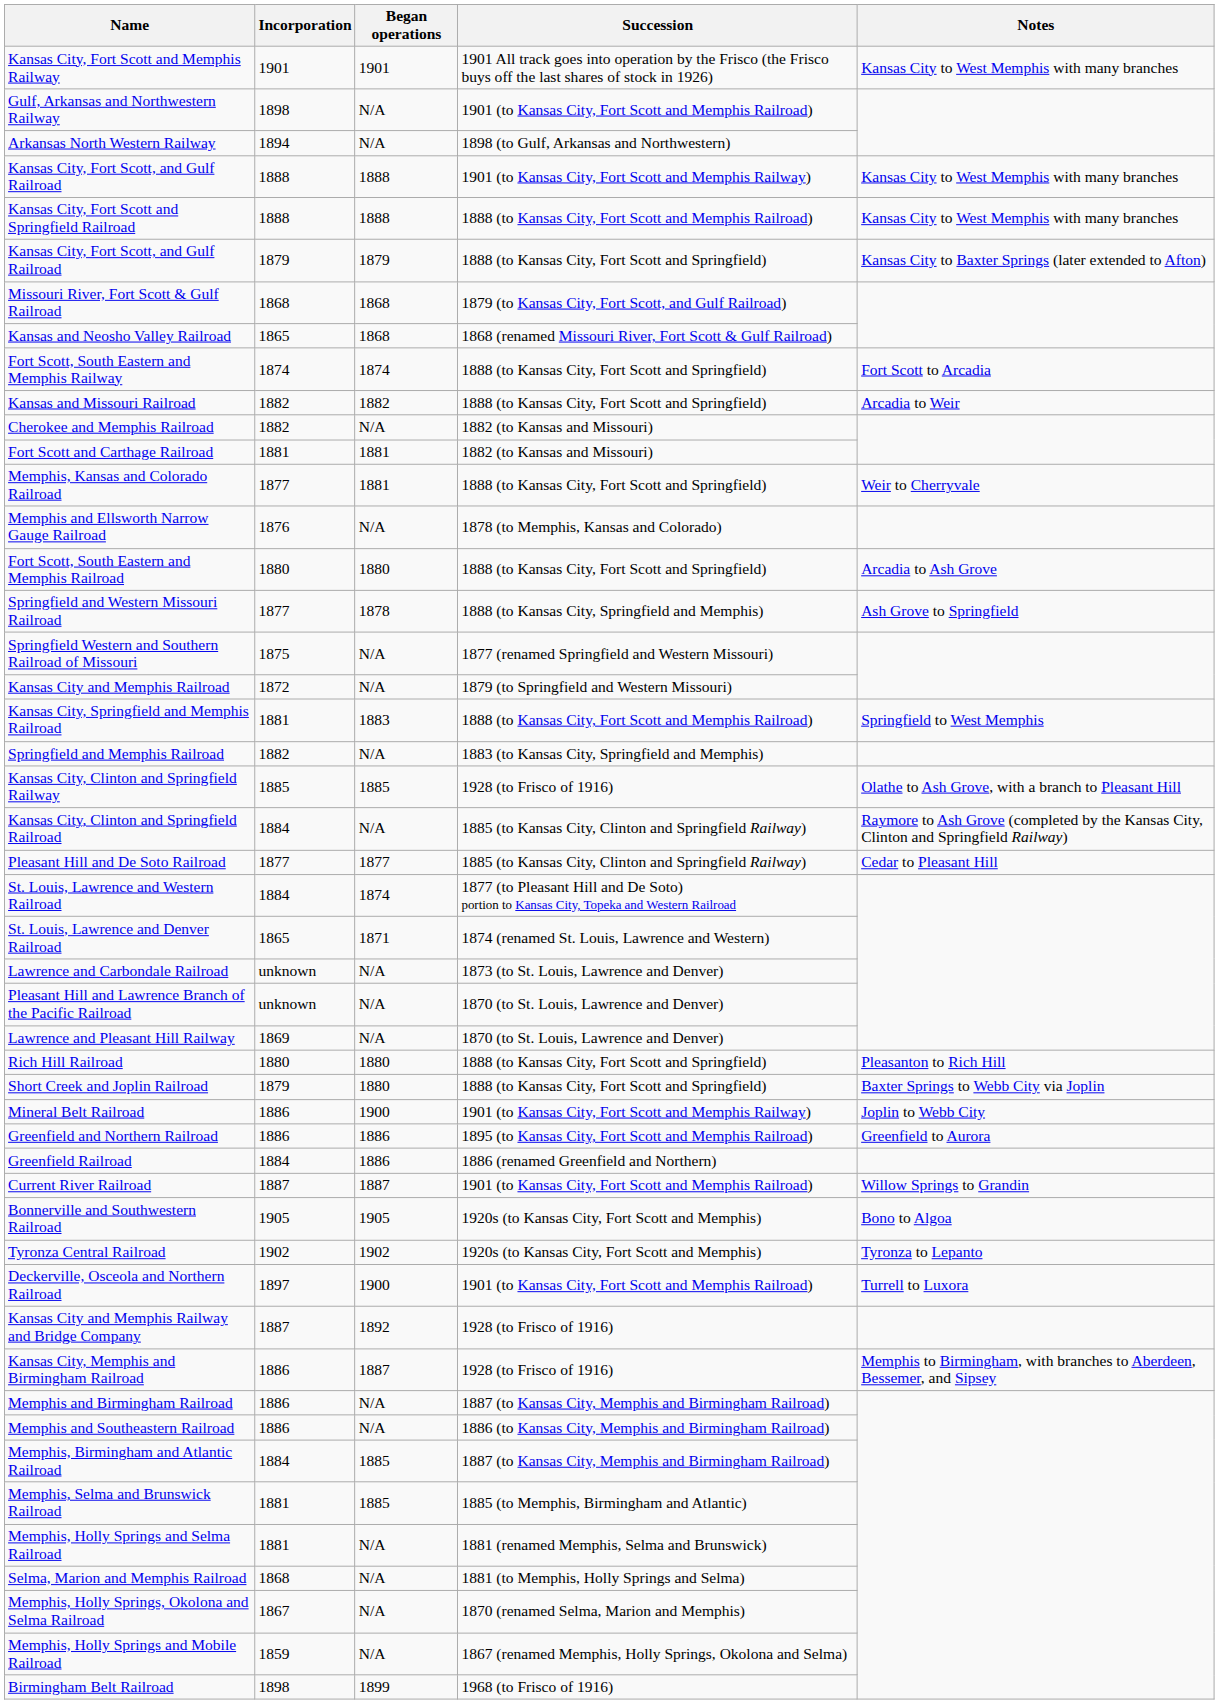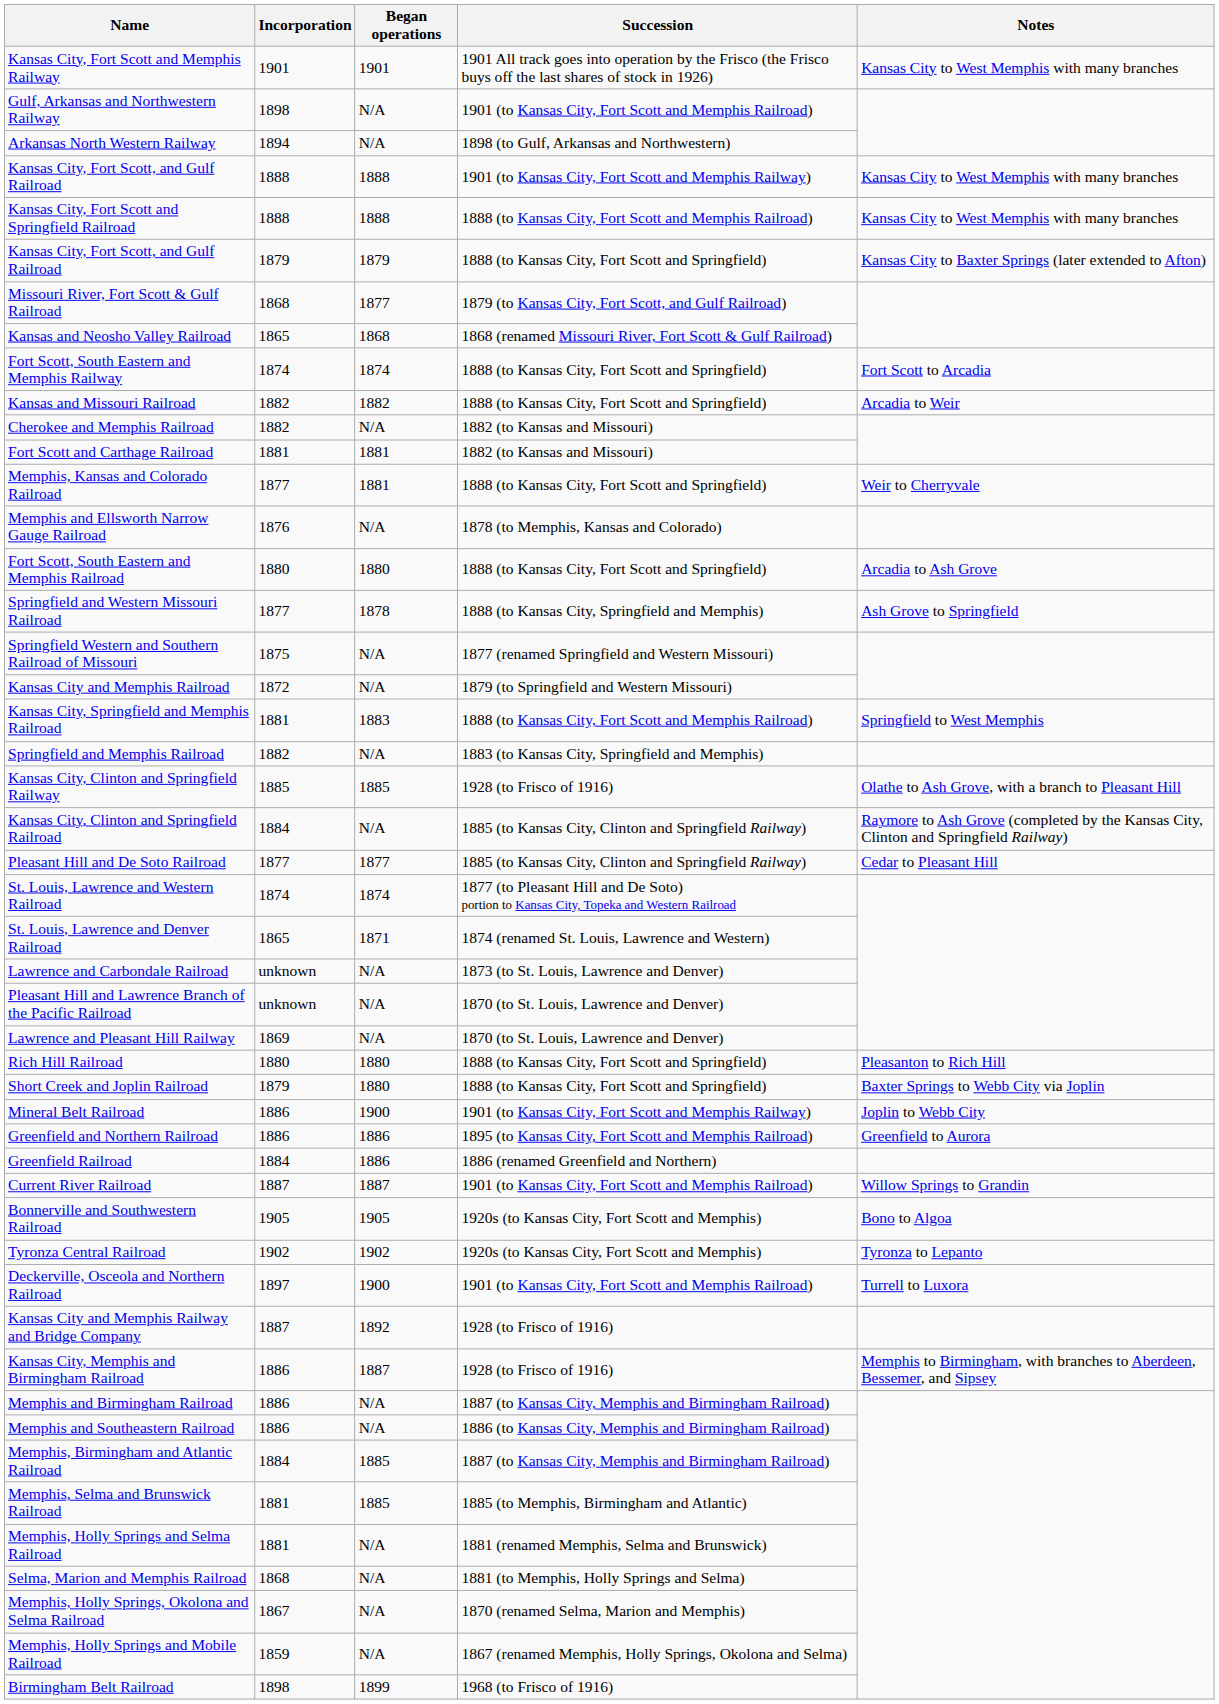Missouri River, Fort Scott & Gulf Railroad | Began operations: 1868 -> 1877
St. Louis, Lawrence and Western Railroad | Incorporation: 1884 -> 1874
